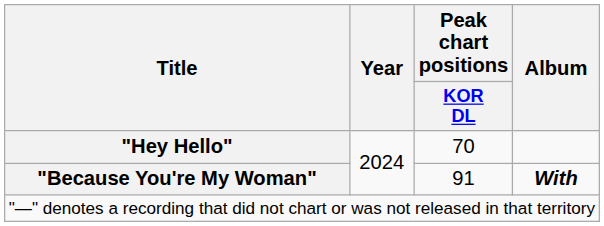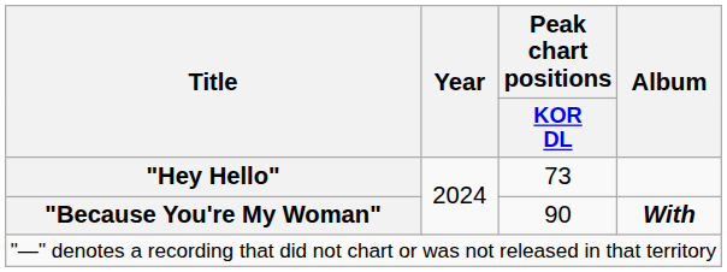"Hey Hello" | Peak chart positions / KOR DL: 70 -> 73
"Because You're My Woman" | Peak chart positions / KOR DL: 91 -> 90
